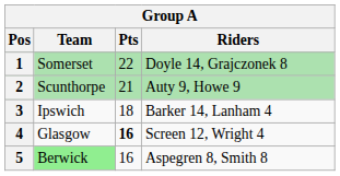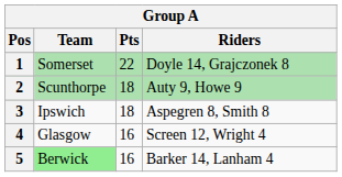2 | Pts: 21 -> 18
3 | Riders: Barker 14, Lanham 4 -> Aspegren 8, Smith 8
4 | Pts: bold -> normal
5 | Riders: Aspegren 8, Smith 8 -> Barker 14, Lanham 4
